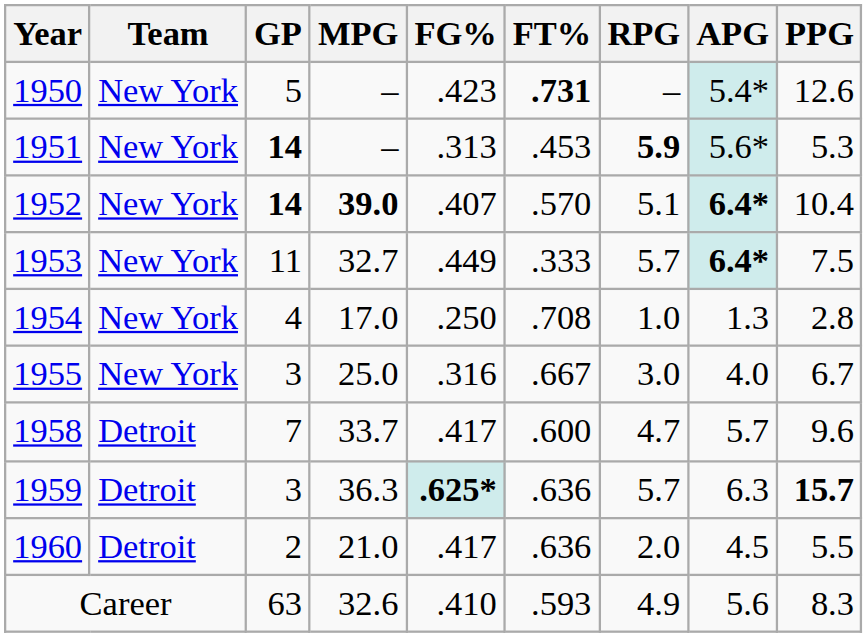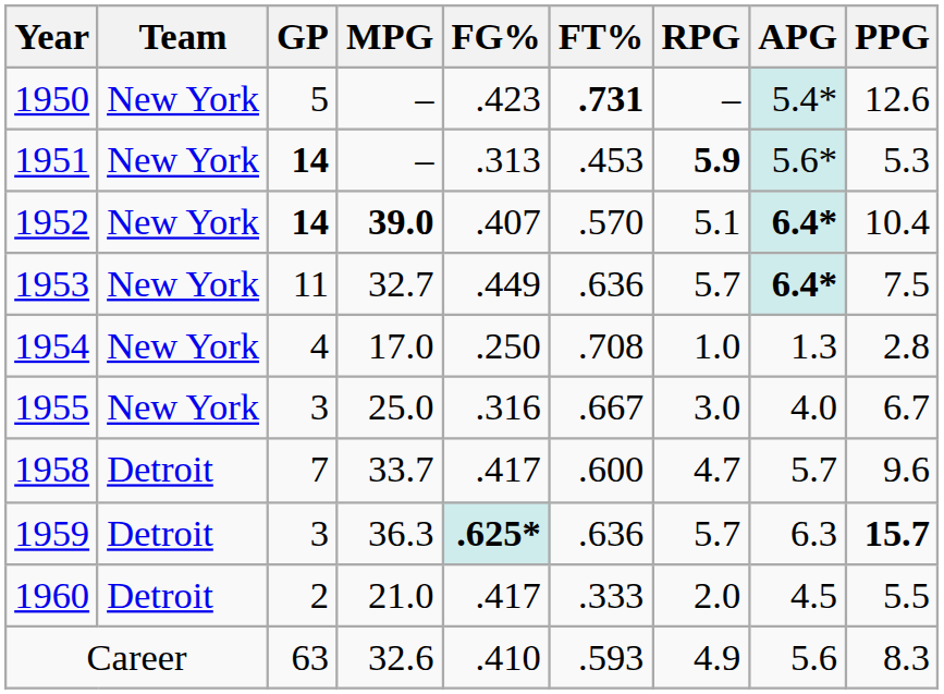1953 | FT%: .333 -> .636
1960 | FT%: .636 -> .333
